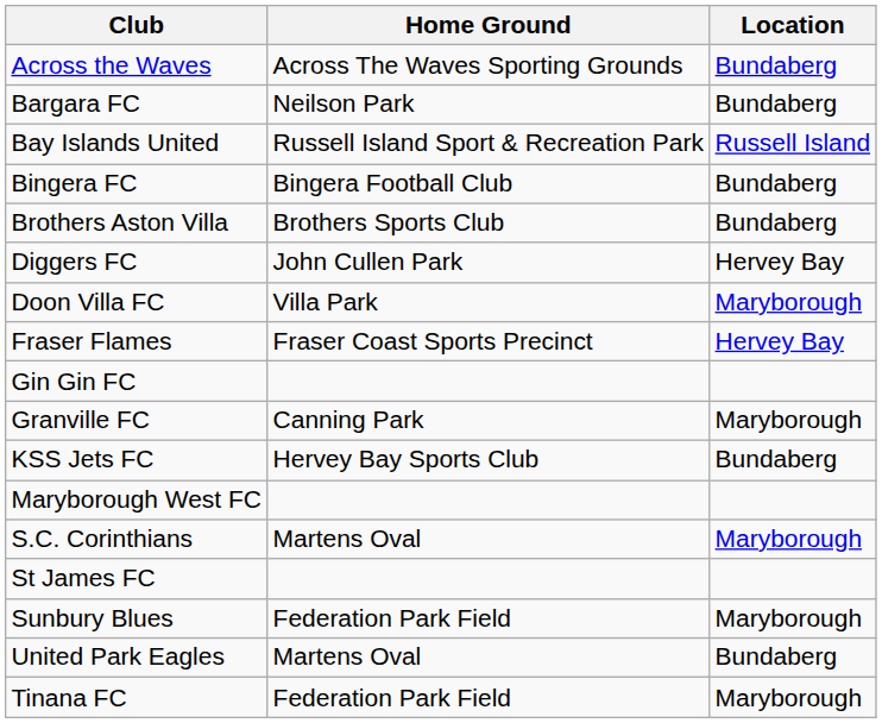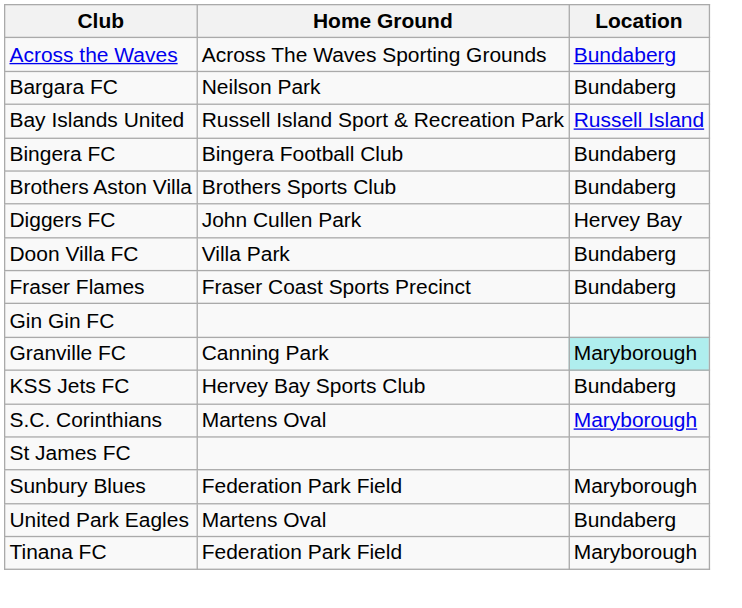Doon Villa FC | Location: Maryborough -> Bundaberg
Fraser Flames | Location: Hervey Bay -> Bundaberg
Granville FC | Location: no background -> paleturquoise background
- row: Maryborough West FC
